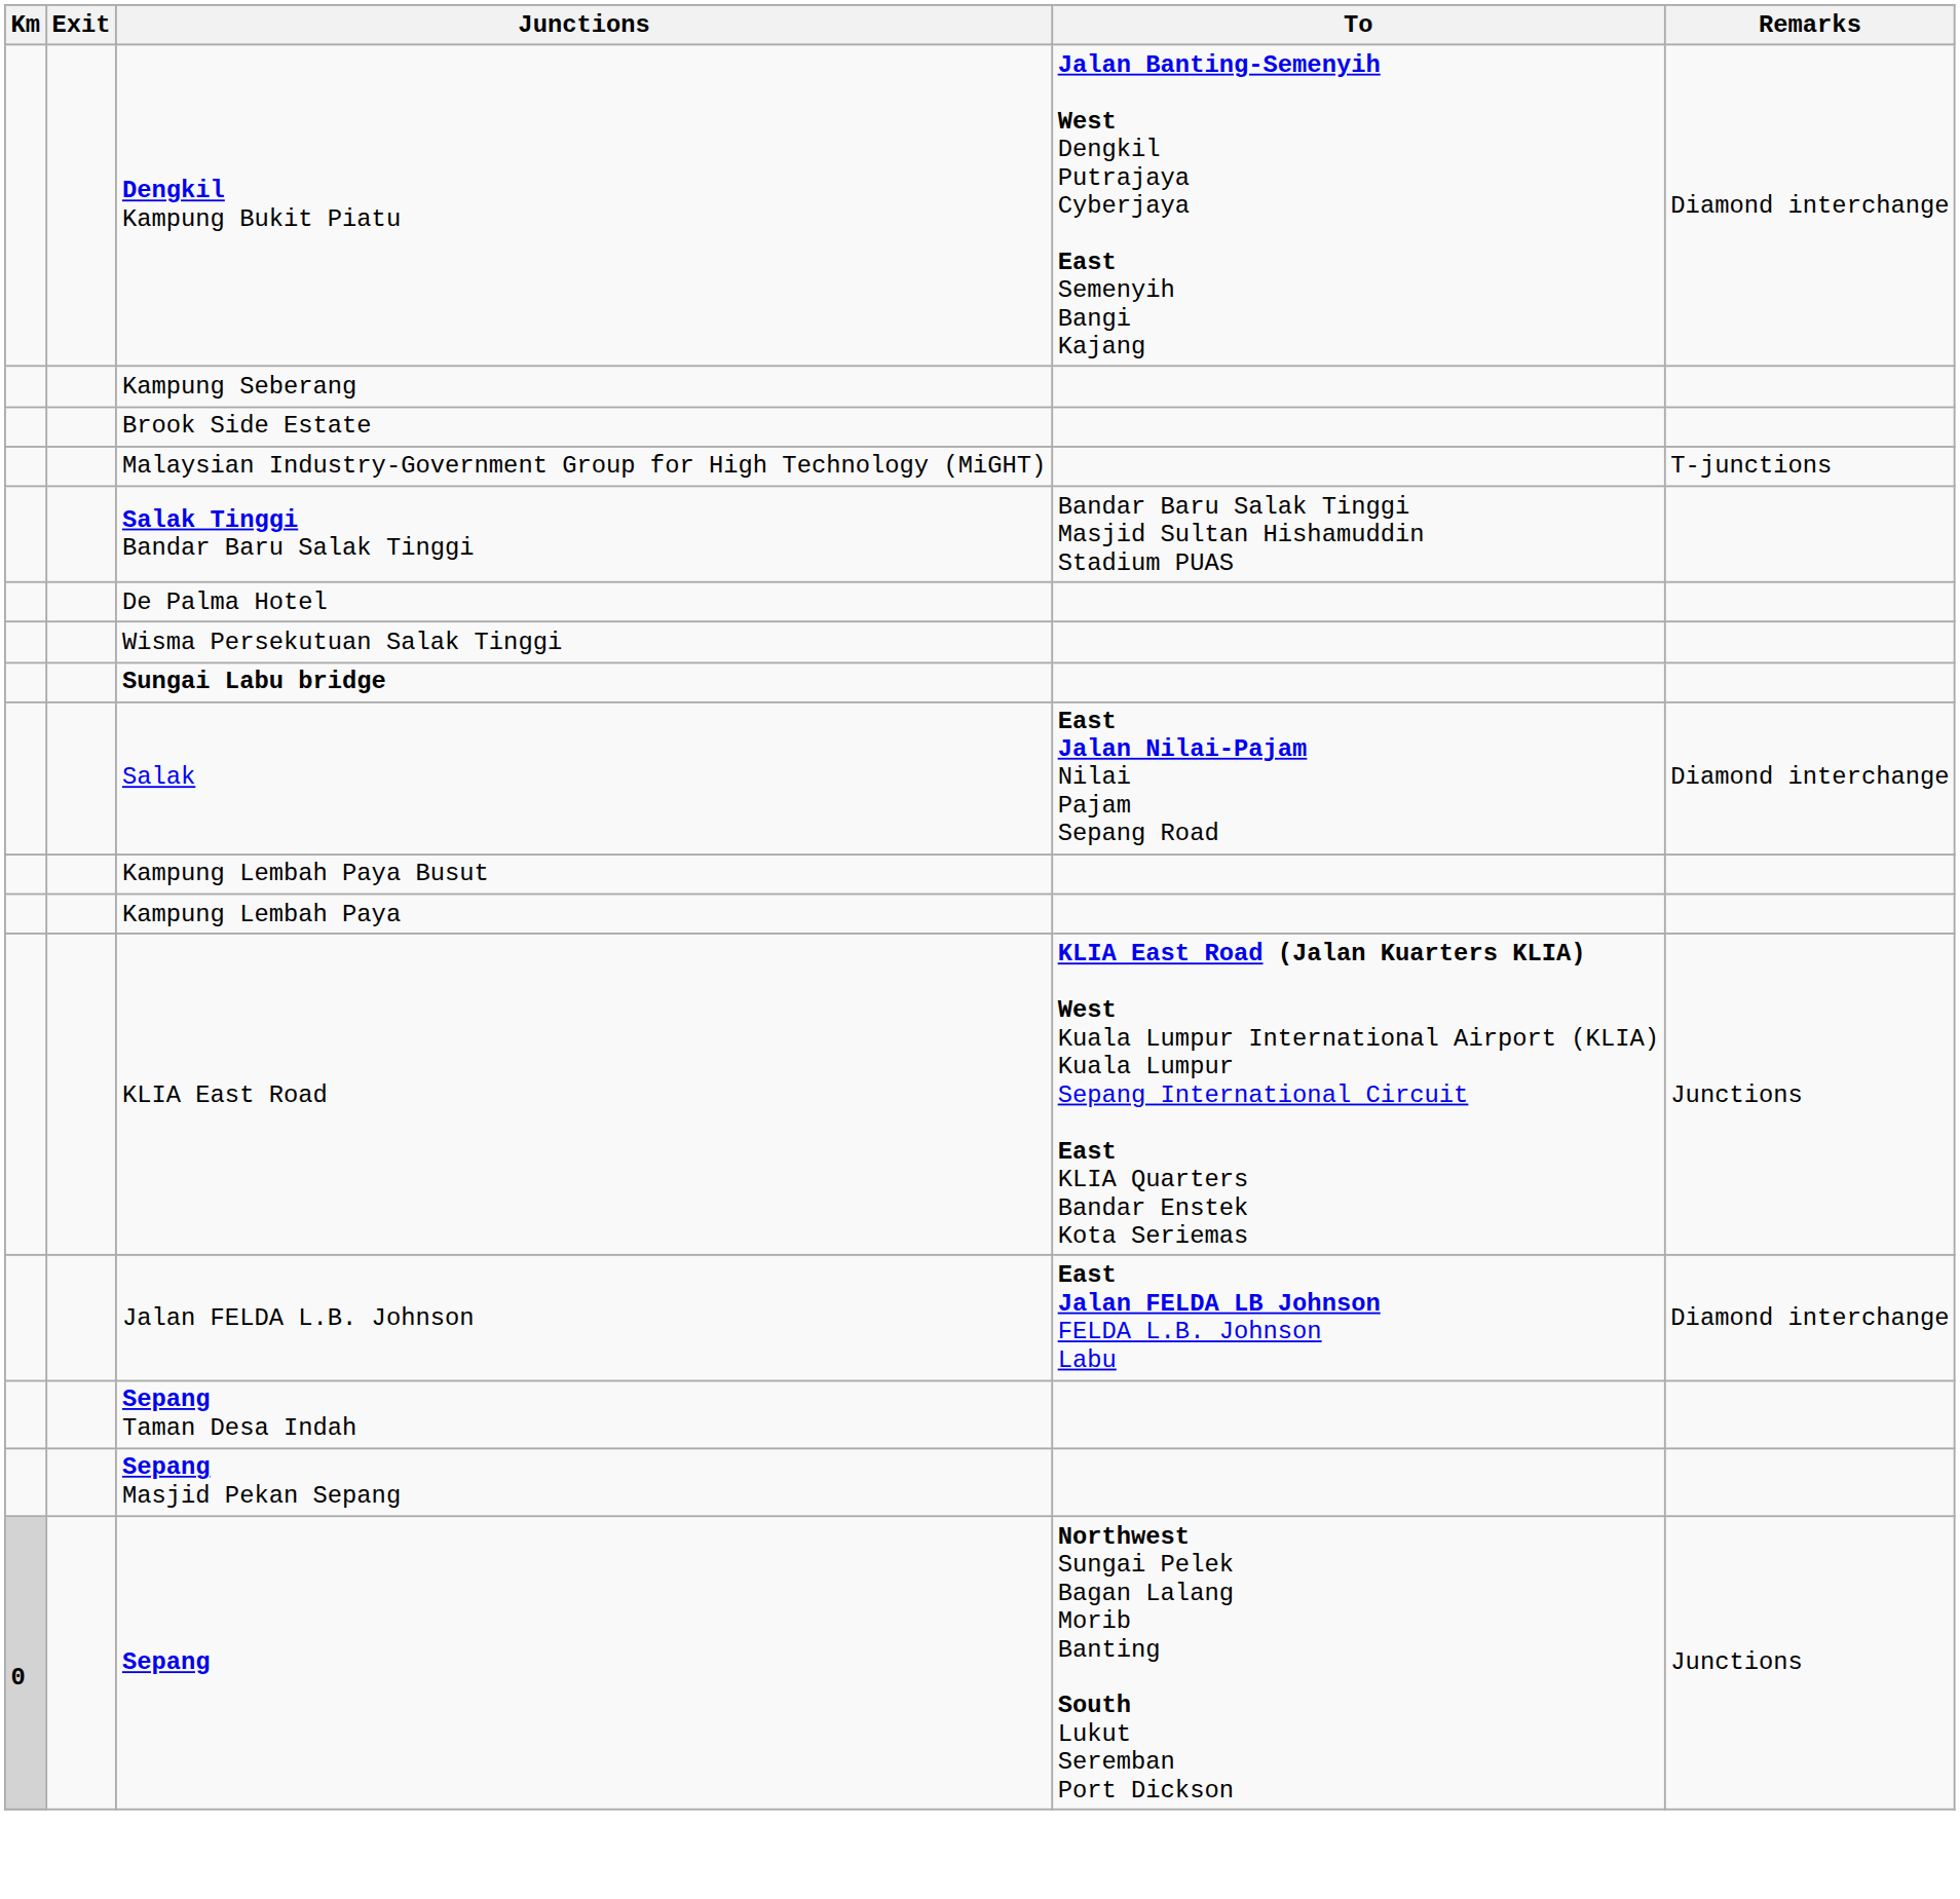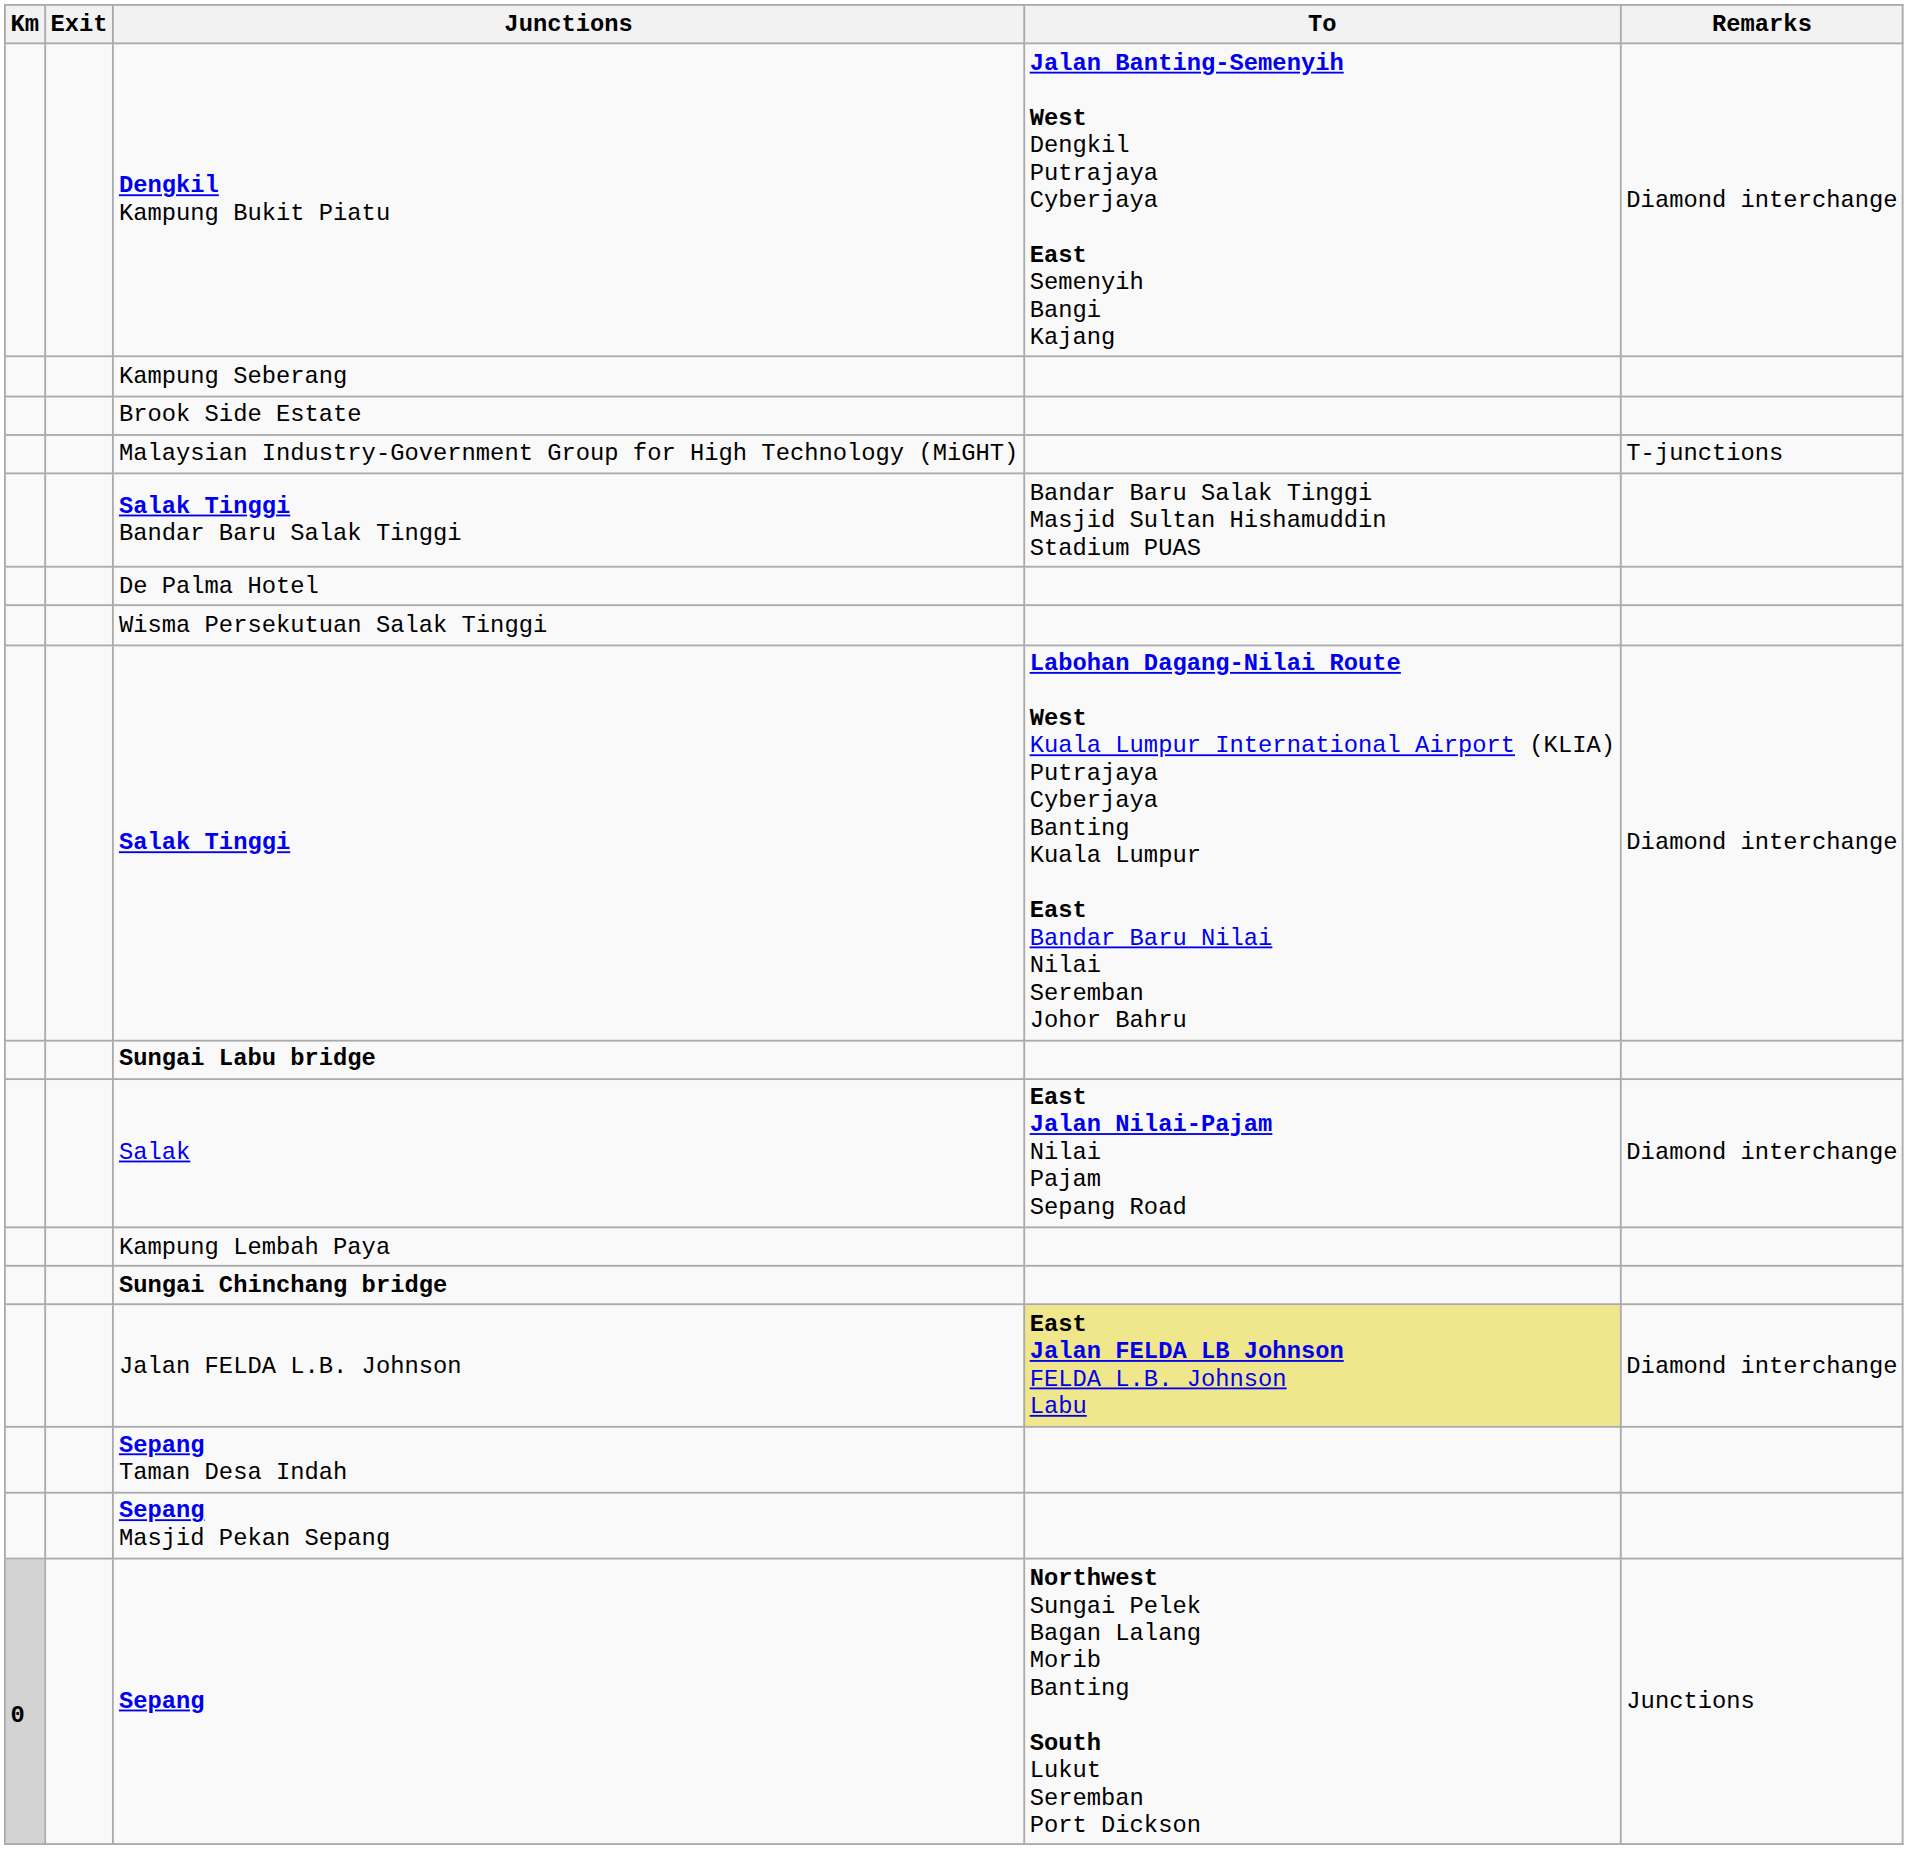+ row: Salak Tinggi | Labohan Dagang-Nilai Route West Kuala Lumpur International Airport (KLIA) Putrajaya Cyberjaya Banting Kuala Lumpur East Bandar Baru Nilai Nilai Seremban Johor Bahru | Diamond interchange
- row: Kampung Lembah Paya Busut
- row: KLIA East Road | KLIA East Road (Jalan Kuarters KLIA) West Kuala Lumpur International Airport (KLIA) Kuala Lumpur Sepang International Circuit East KLIA Quarters Bandar Enstek Kota Seriemas | Junctions
+ row: Sungai Chinchang bridge
Jalan FELDA L.B. Johnson | To: no background -> khaki background
